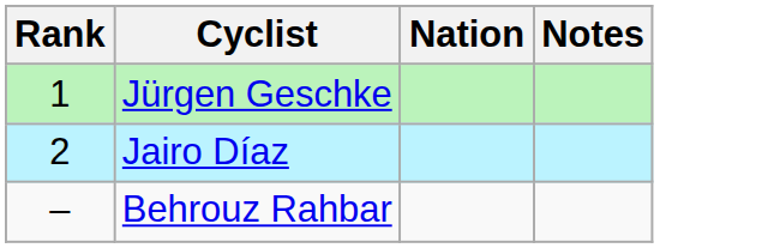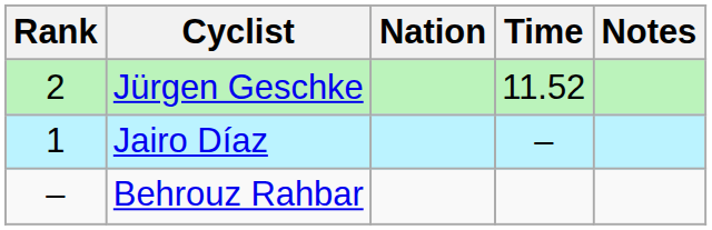+ column: Time | 11.52 | –
Jürgen Geschke | Rank: 1 -> 2
Jairo Díaz | Rank: 2 -> 1
